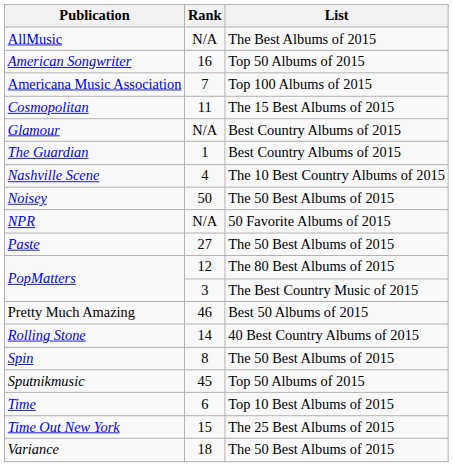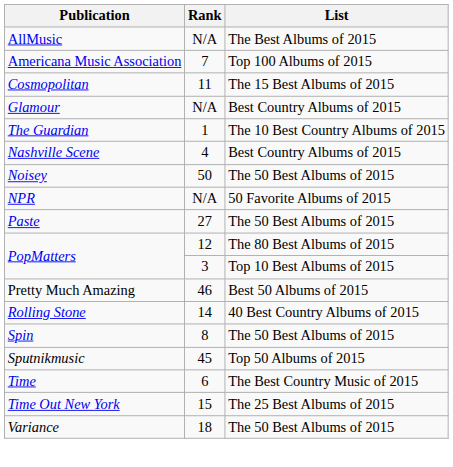- row: American Songwriter | 16 | Top 50 Albums of 2015
The Guardian | List: Best Country Albums of 2015 -> The 10 Best Country Albums of 2015
Nashville Scene | List: The 10 Best Country Albums of 2015 -> Best Country Albums of 2015
PopMatters / 3 | List: The Best Country Music of 2015 -> Top 10 Best Albums of 2015
Time | List: Top 10 Best Albums of 2015 -> The Best Country Music of 2015
